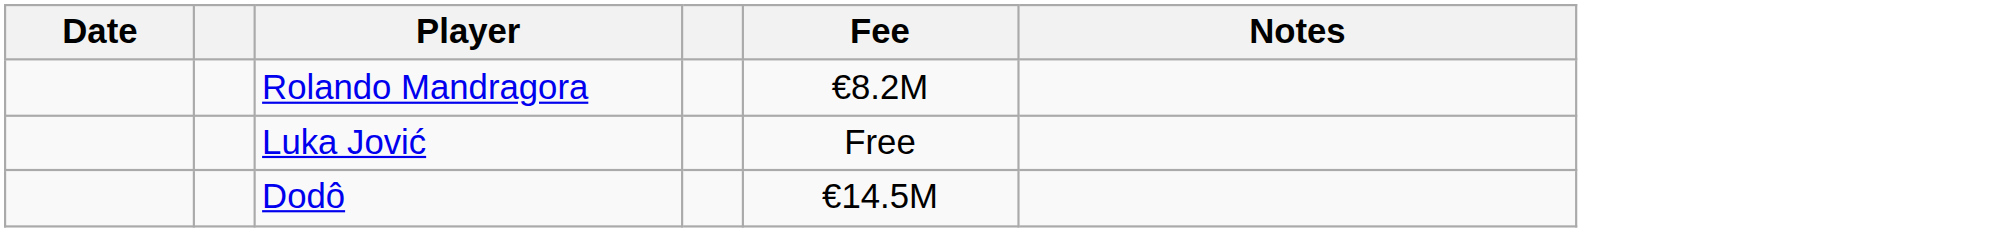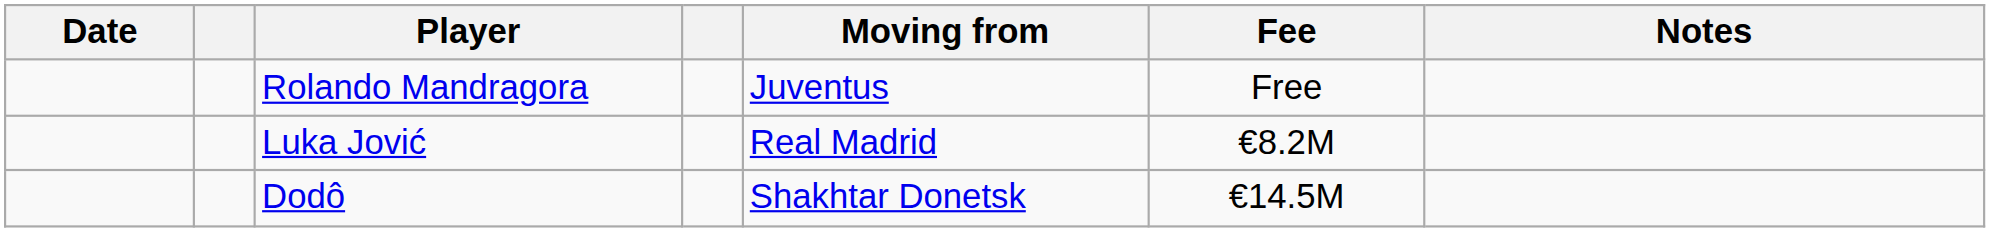+ column: Moving from | Juventus | Real Madrid | Shakhtar Donetsk
Rolando Mandragora | Fee: €8.2M -> Free
Luka Jović | Fee: Free -> €8.2M
